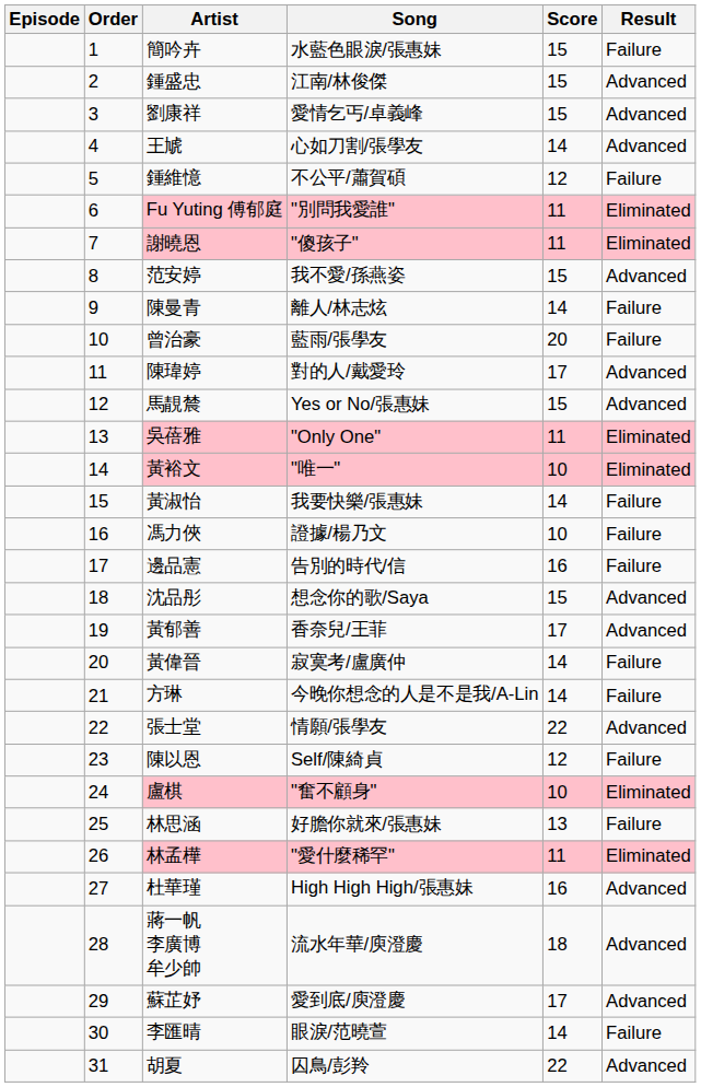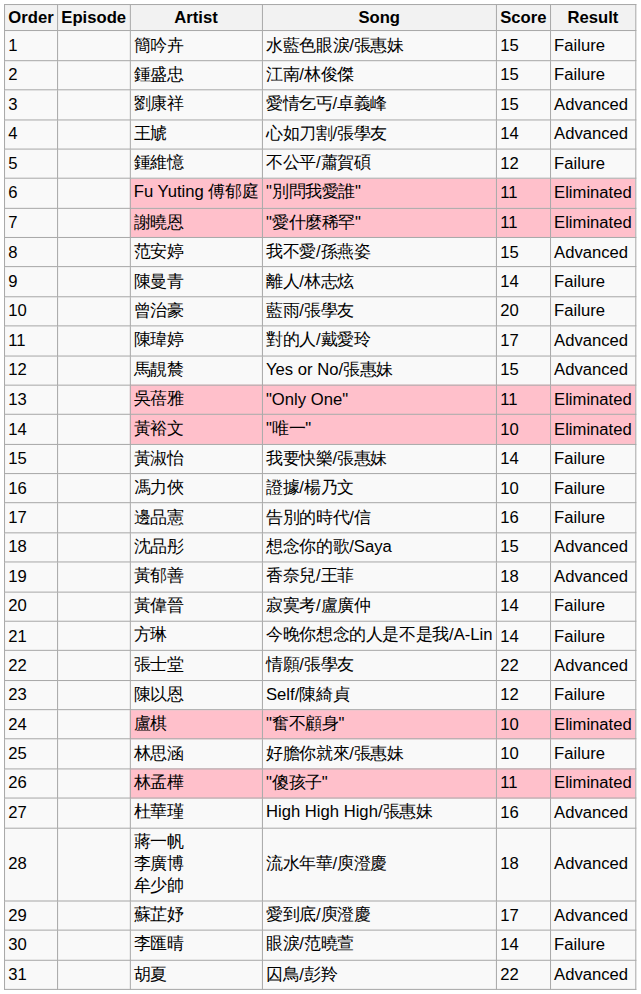columns swapped: Episode <-> Order
鍾盛忠 | Result: Advanced -> Failure
謝曉恩 | Song: "傻孩子" -> "愛什麼稀罕"
黃郁善 | Score: 17 -> 18
林思涵 | Score: 13 -> 10
林孟樺 | Song: "愛什麼稀罕" -> "傻孩子"
